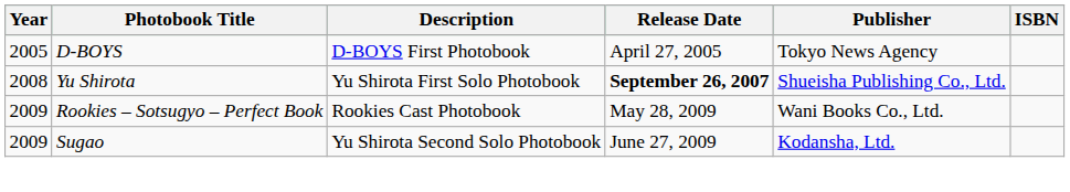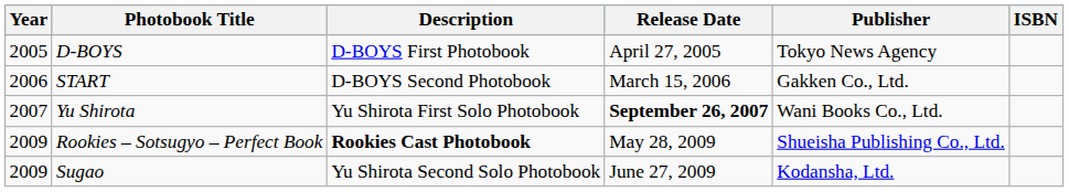+ row: 2006 | START | D-BOYS Second Photobook | March 15, 2006 | Gakken Co., Ltd.
Yu Shirota | Year: 2008 -> 2007
Yu Shirota | Publisher: Shueisha Publishing Co., Ltd. -> Wani Books Co., Ltd.
Rookies – Sotsugyo – Perfect Book | Description: normal -> bold
Rookies – Sotsugyo – Perfect Book | Publisher: Wani Books Co., Ltd. -> Shueisha Publishing Co., Ltd.
